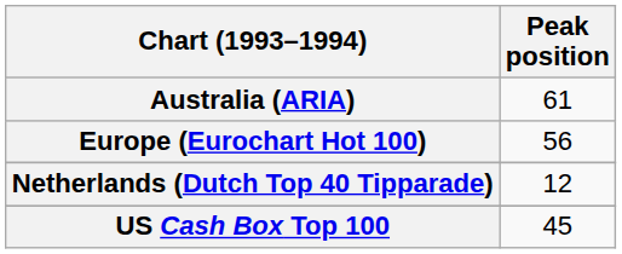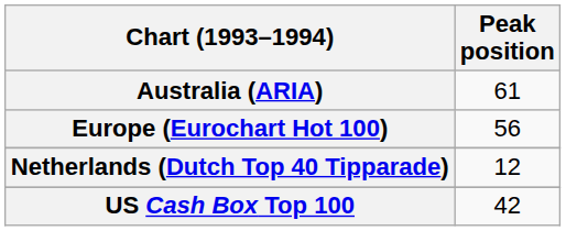US Cash Box Top 100 | Peak position: 45 -> 42
